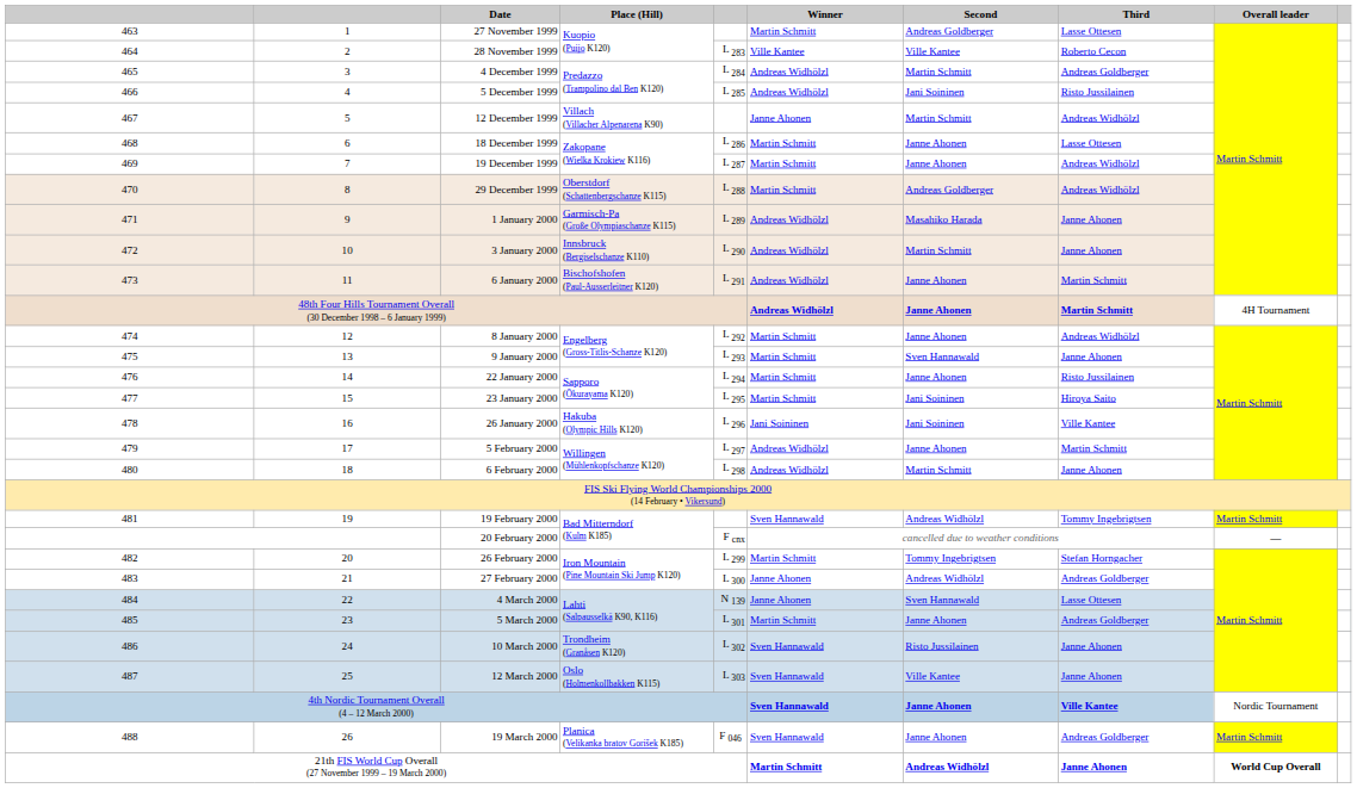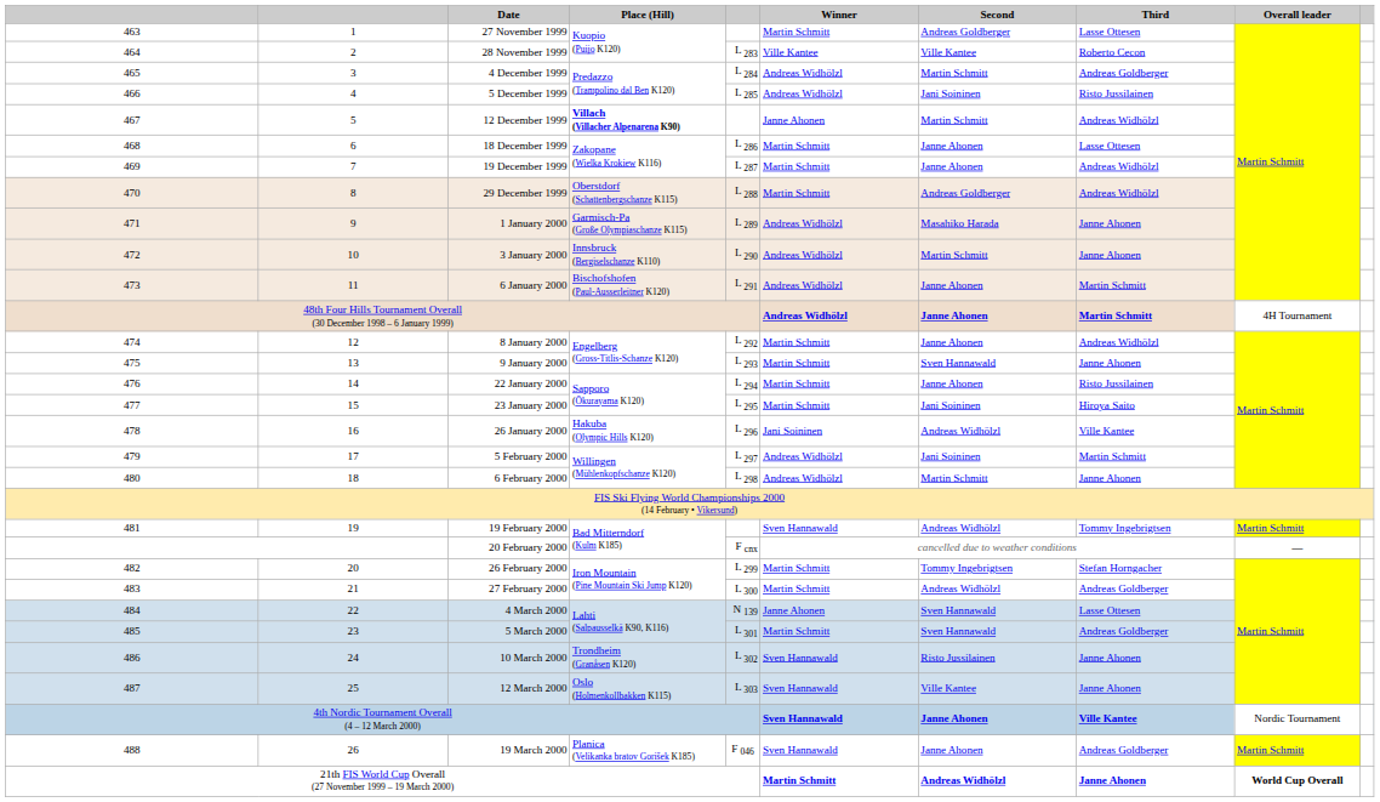12 December 1999 | Place (Hill): normal -> bold
26 January 2000 | Second: Jani Soininen -> Andreas Widhölzl
5 February 2000 | Second: Janne Ahonen -> Jani Soininen
27 February 2000 | Winner: Janne Ahonen -> Martin Schmitt
5 March 2000 | Second: Janne Ahonen -> Sven Hannawald
